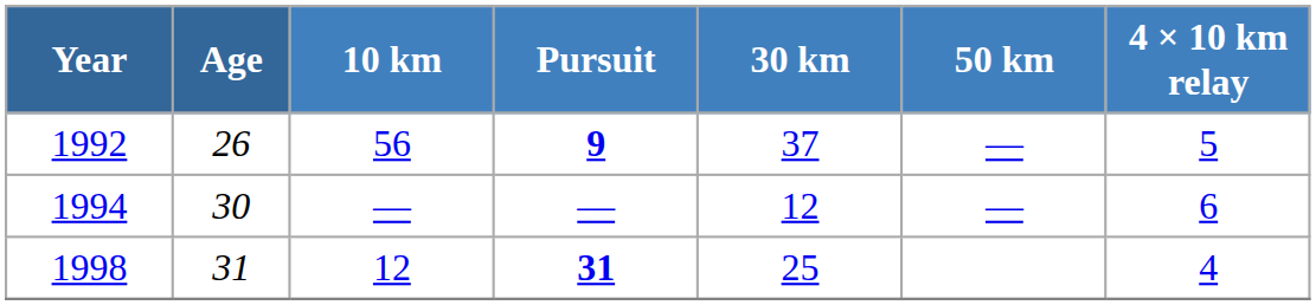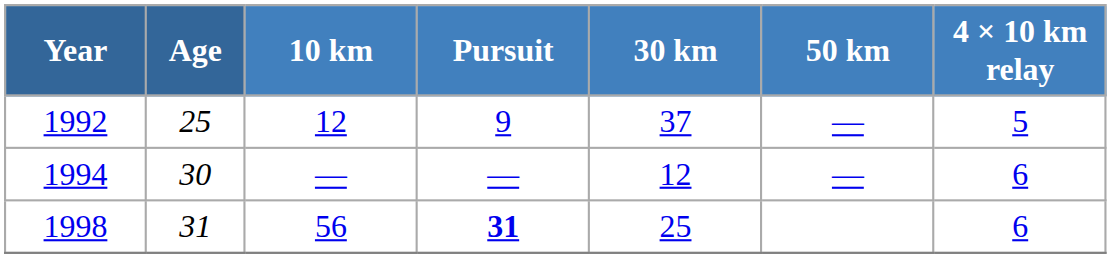1992 | Age: 26 -> 25
1992 | 10 km: 56 -> 12
1992 | Pursuit: bold -> normal
1998 | 10 km: 12 -> 56
1998 | 4 × 10 km relay: 4 -> 6
